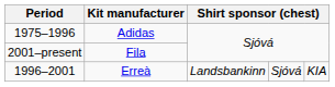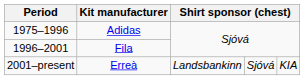Fila | Period: 2001–present -> 1996–2001
Erreà | Period: 1996–2001 -> 2001–present
